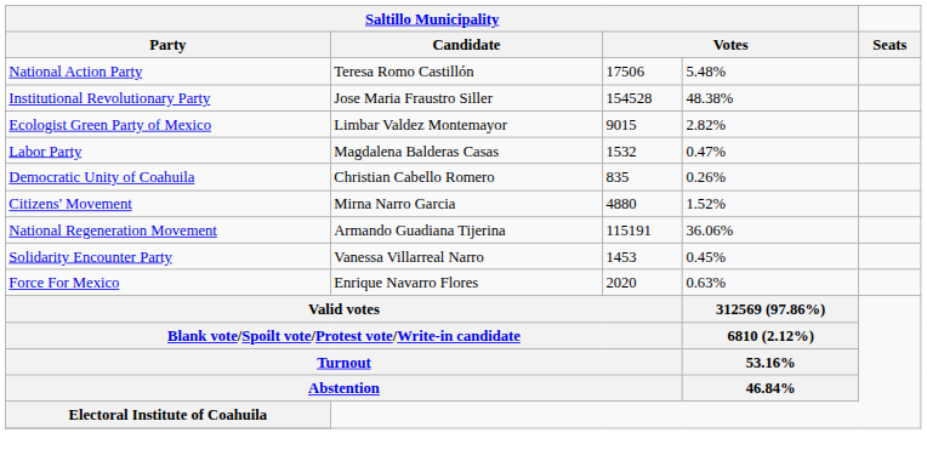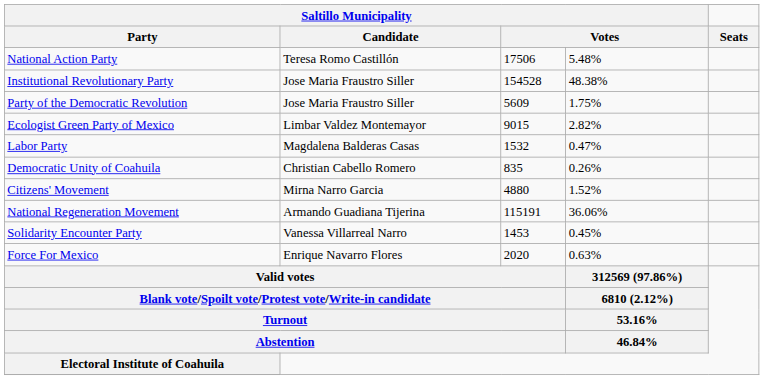+ row: Party of the Democratic Revolution | Jose Maria Fraustro Siller | 5609 | 1.75%
